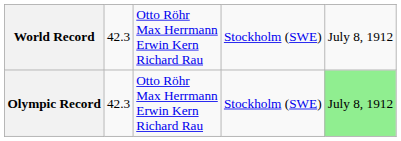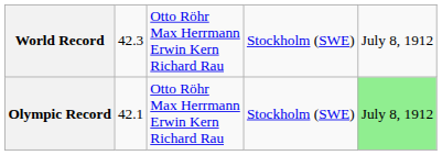Olympic Record | column 2: 42.3 -> 42.1
